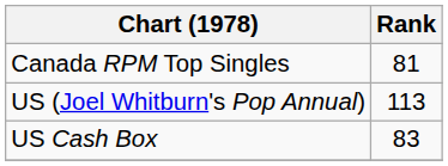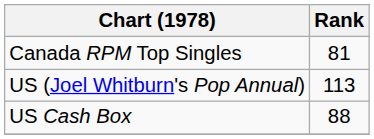US Cash Box | Rank: 83 -> 88
